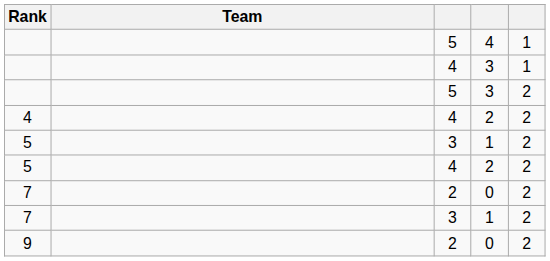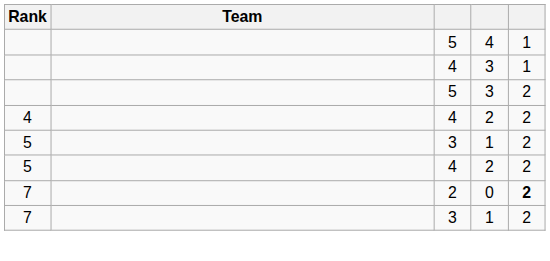7 / 0 | column 5: normal -> bold
- row: 9 | 2 | 0 | 2
